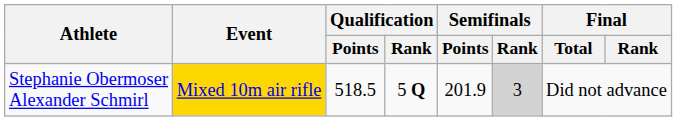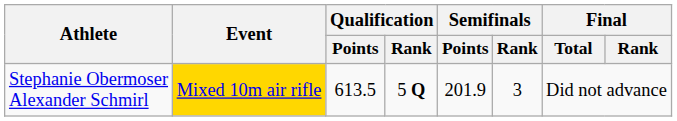Stephanie Obermoser Alexander Schmirl | Qualification / Points: 518.5 -> 613.5
Stephanie Obermoser Alexander Schmirl | Semifinals / Rank: lightgrey background -> no background
